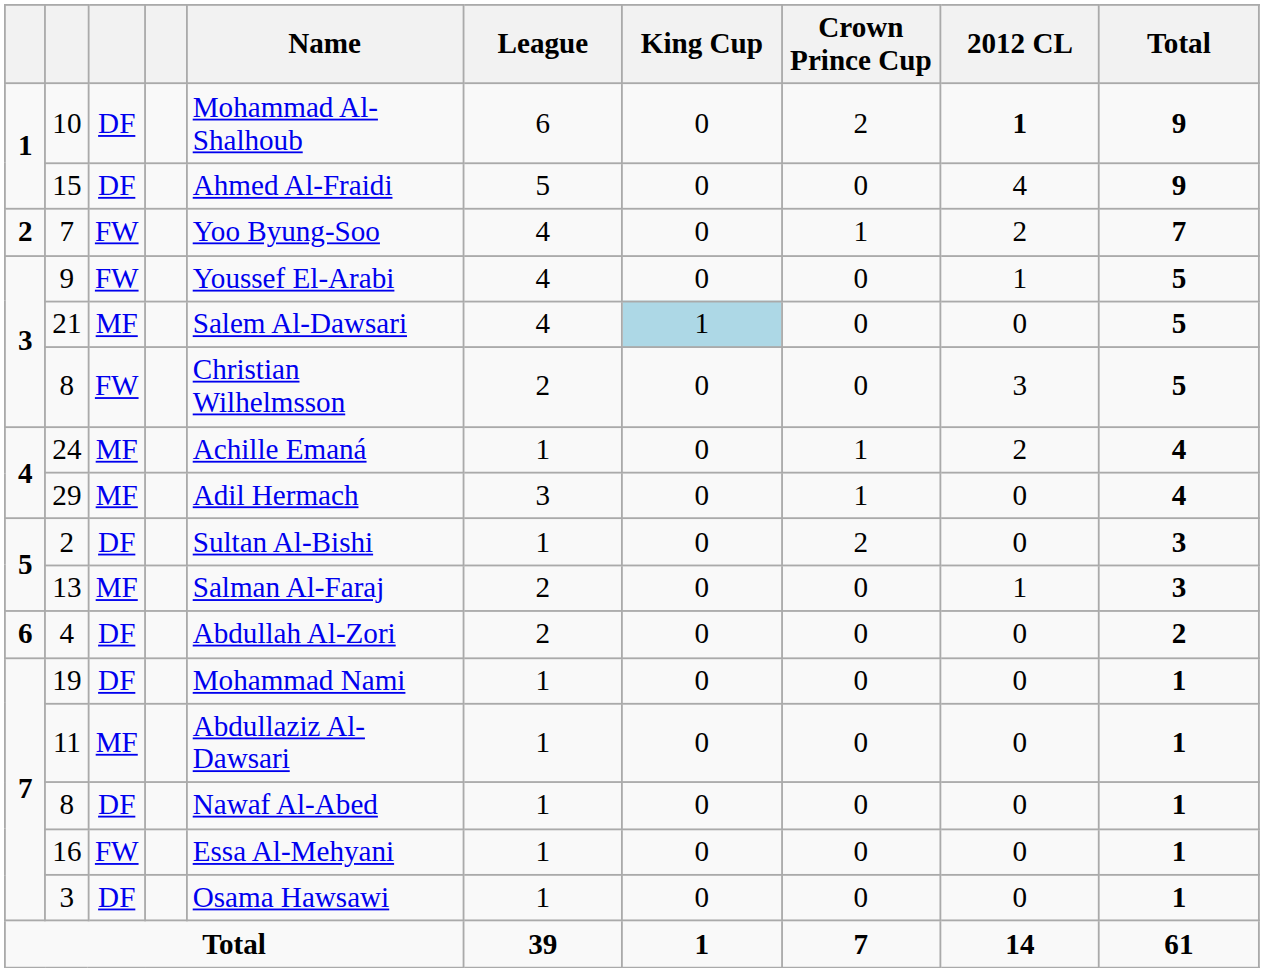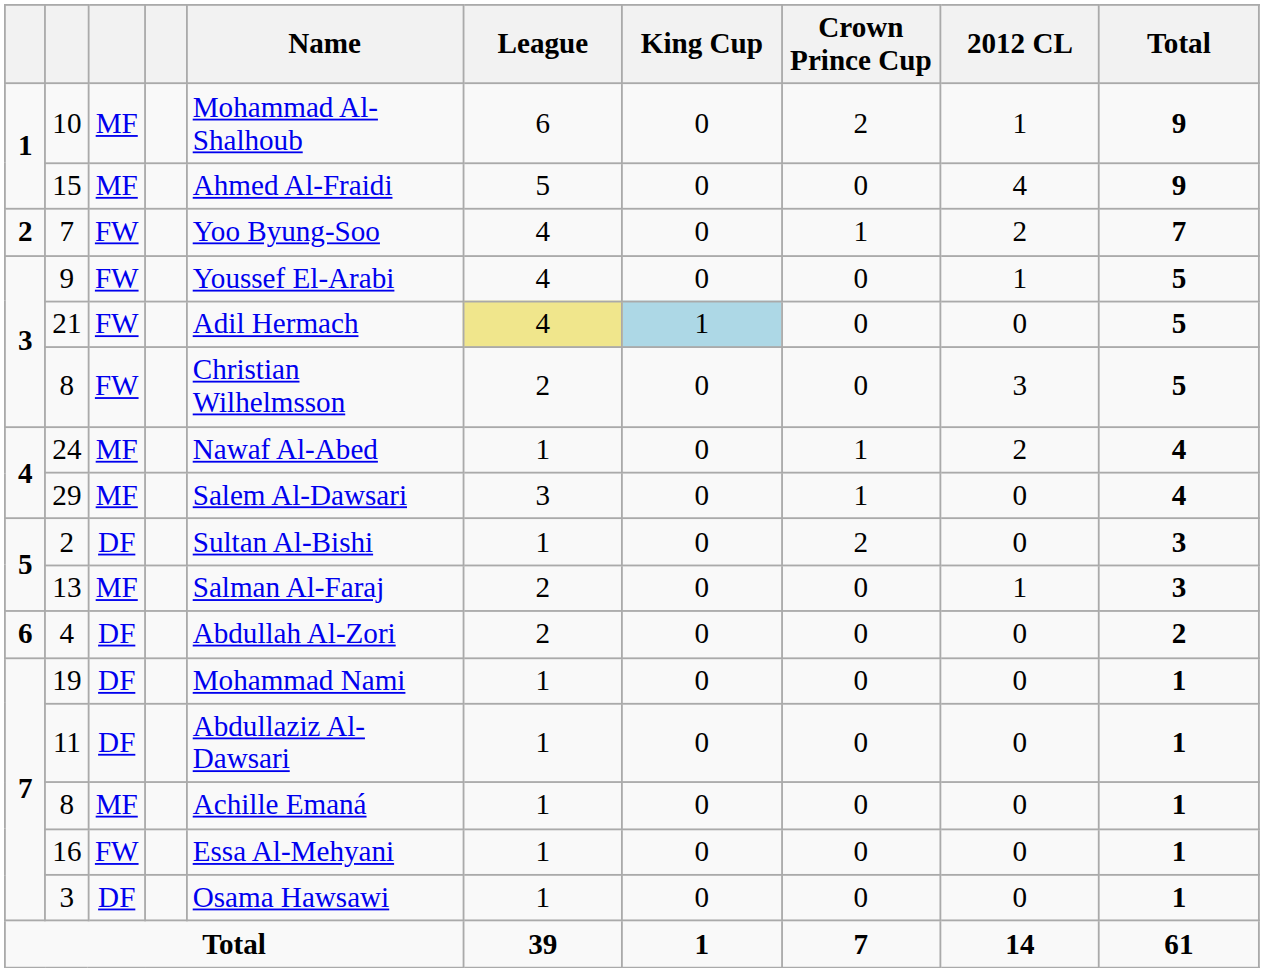10 | column 3: DF -> MF
10 | 2012 CL: bold -> normal
15 | column 3: DF -> MF
21 | column 3: MF -> FW
21 | Name: Salem Al-Dawsari -> Adil Hermach
21 | League: no background -> khaki background
24 | Name: Achille Emaná -> Nawaf Al-Abed
29 | Name: Adil Hermach -> Salem Al-Dawsari
11 | column 3: MF -> DF
7 / 8 | column 3: DF -> MF
7 / 8 | Name: Nawaf Al-Abed -> Achille Emaná
